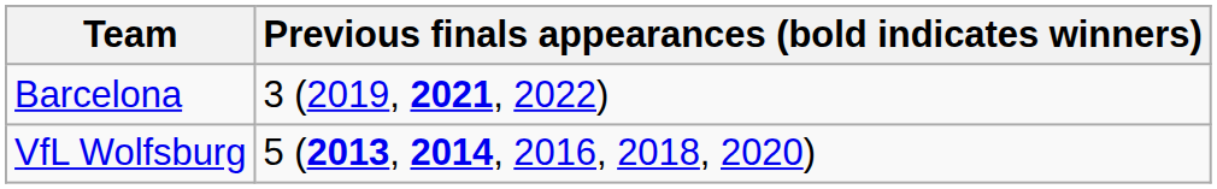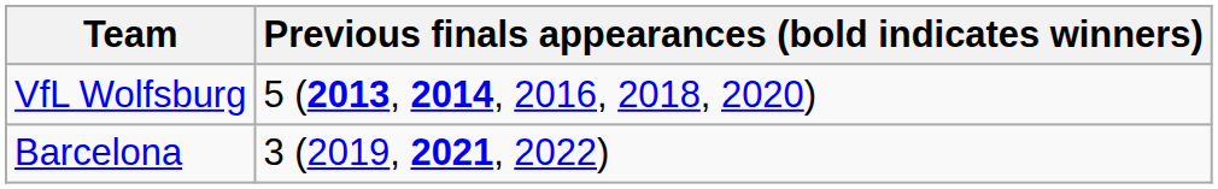rows swapped: Barcelona <-> VfL Wolfsburg
